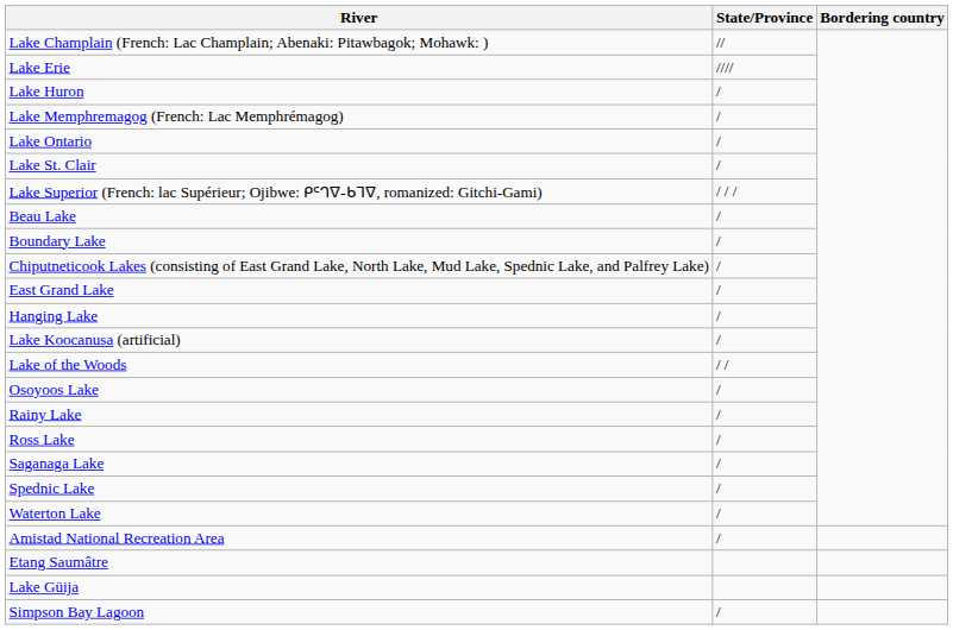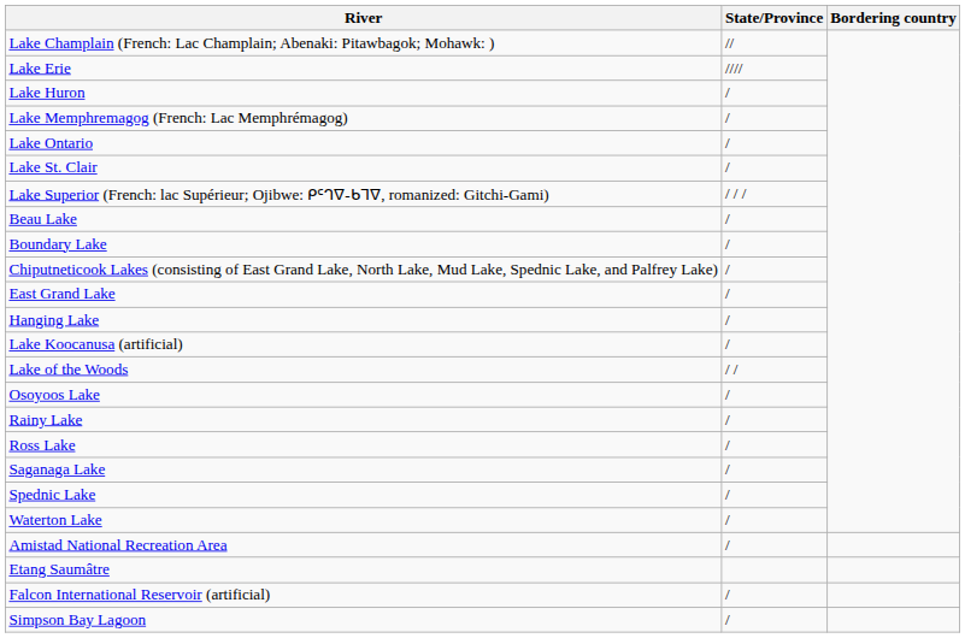+ row: Falcon International Reservoir (artificial) | /
- row: Lake Güija
